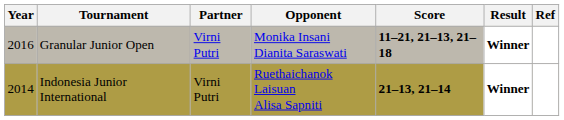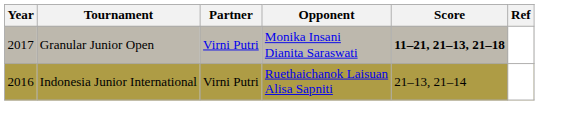- column: Result | Winner | Winner
Granular Junior Open | Year: 2016 -> 2017
Indonesia Junior International | Year: 2014 -> 2016
Indonesia Junior International | Score: bold -> normal
